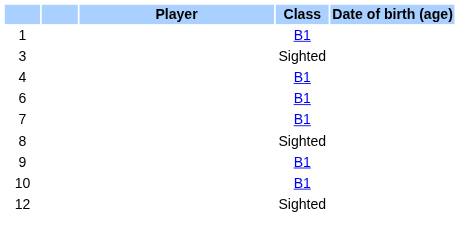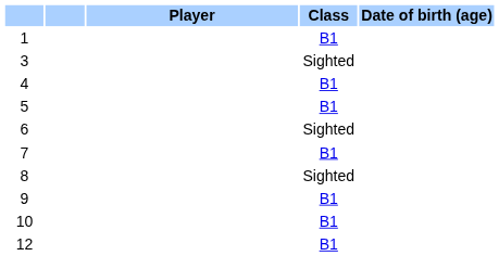+ row: 5 | B1
6 | Class: B1 -> Sighted
12 | Class: Sighted -> B1
